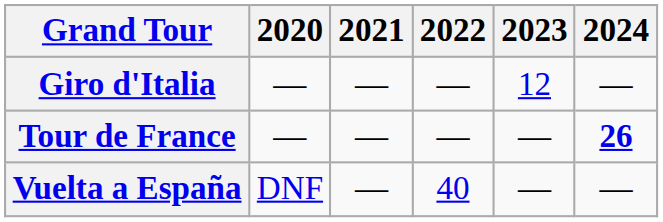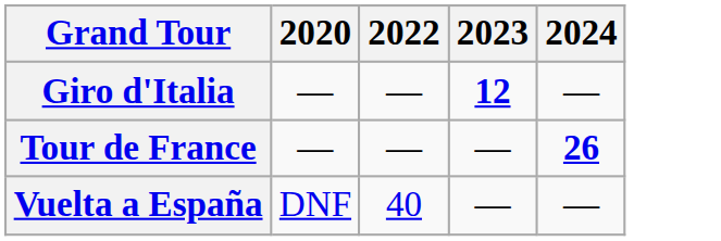- column: 2021 | — | — | —
Giro d'Italia | 2023: normal -> bold
